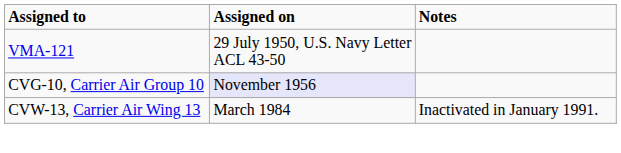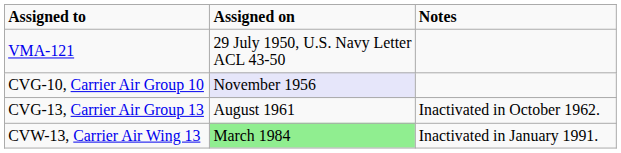+ row: CVG-13, Carrier Air Group 13 | August 1961 | Inactivated in October 1962.
CVW-13, Carrier Air Wing 13 | Assigned on: no background -> lightgreen background
